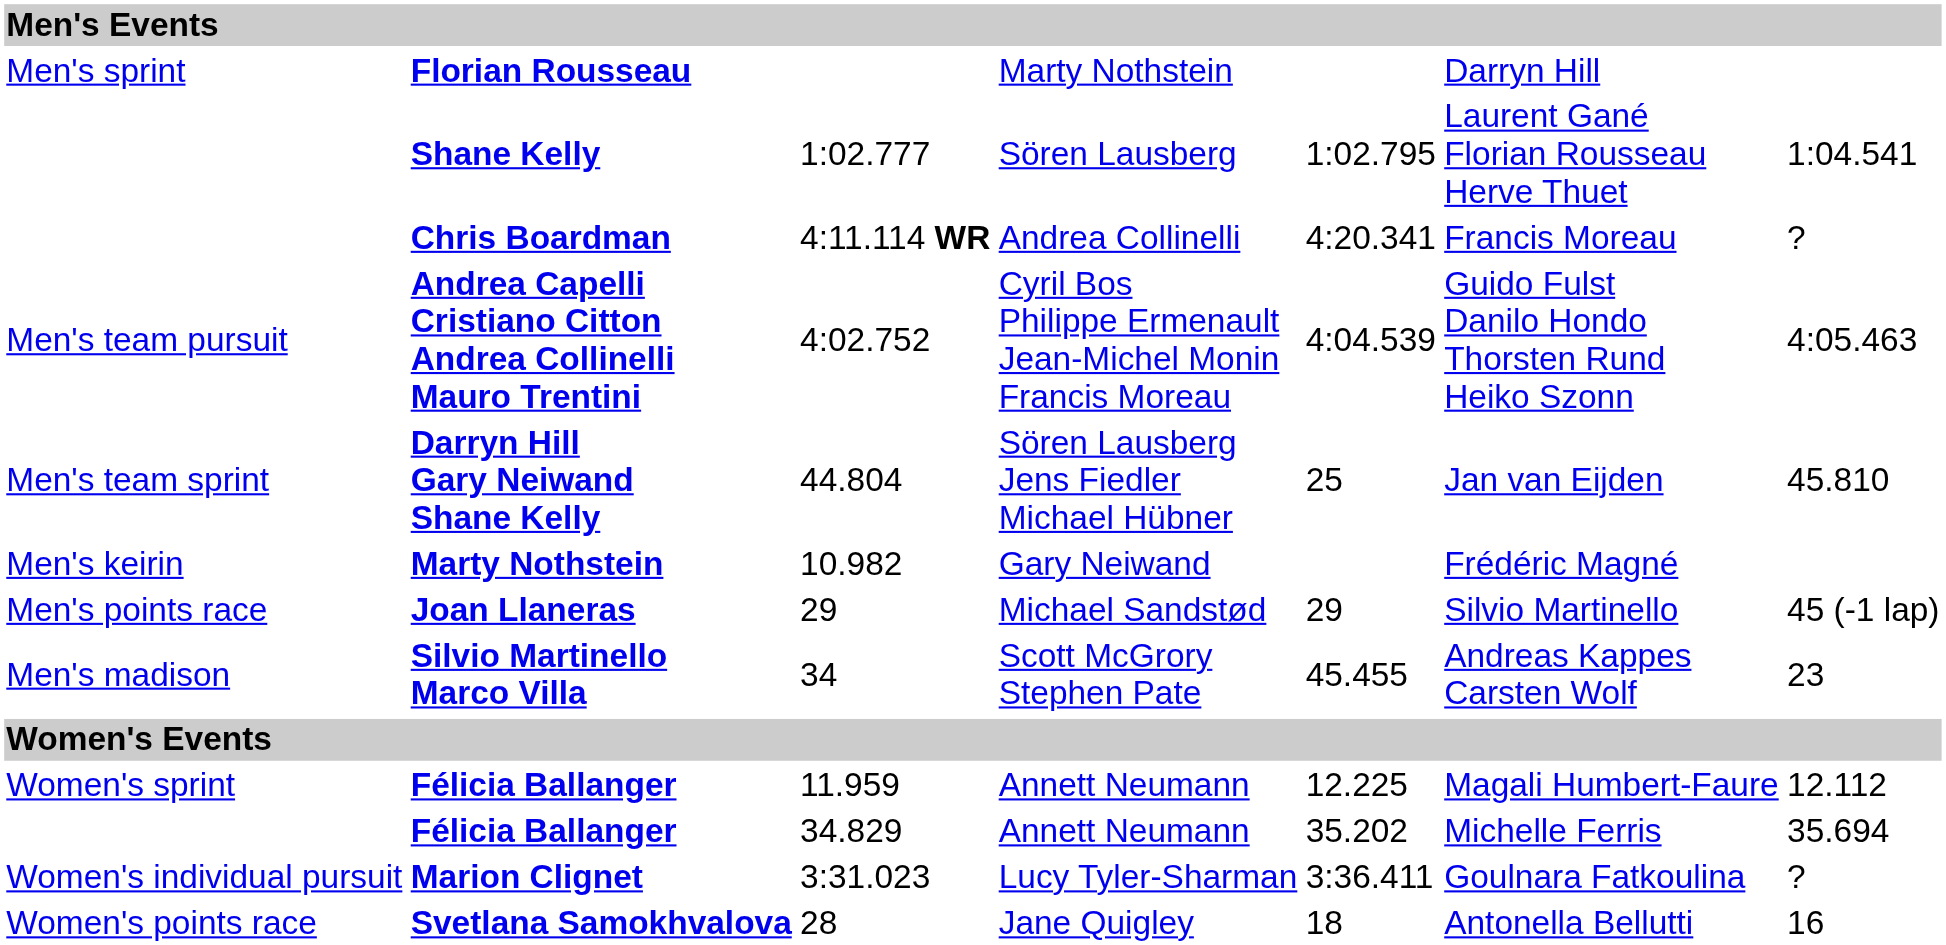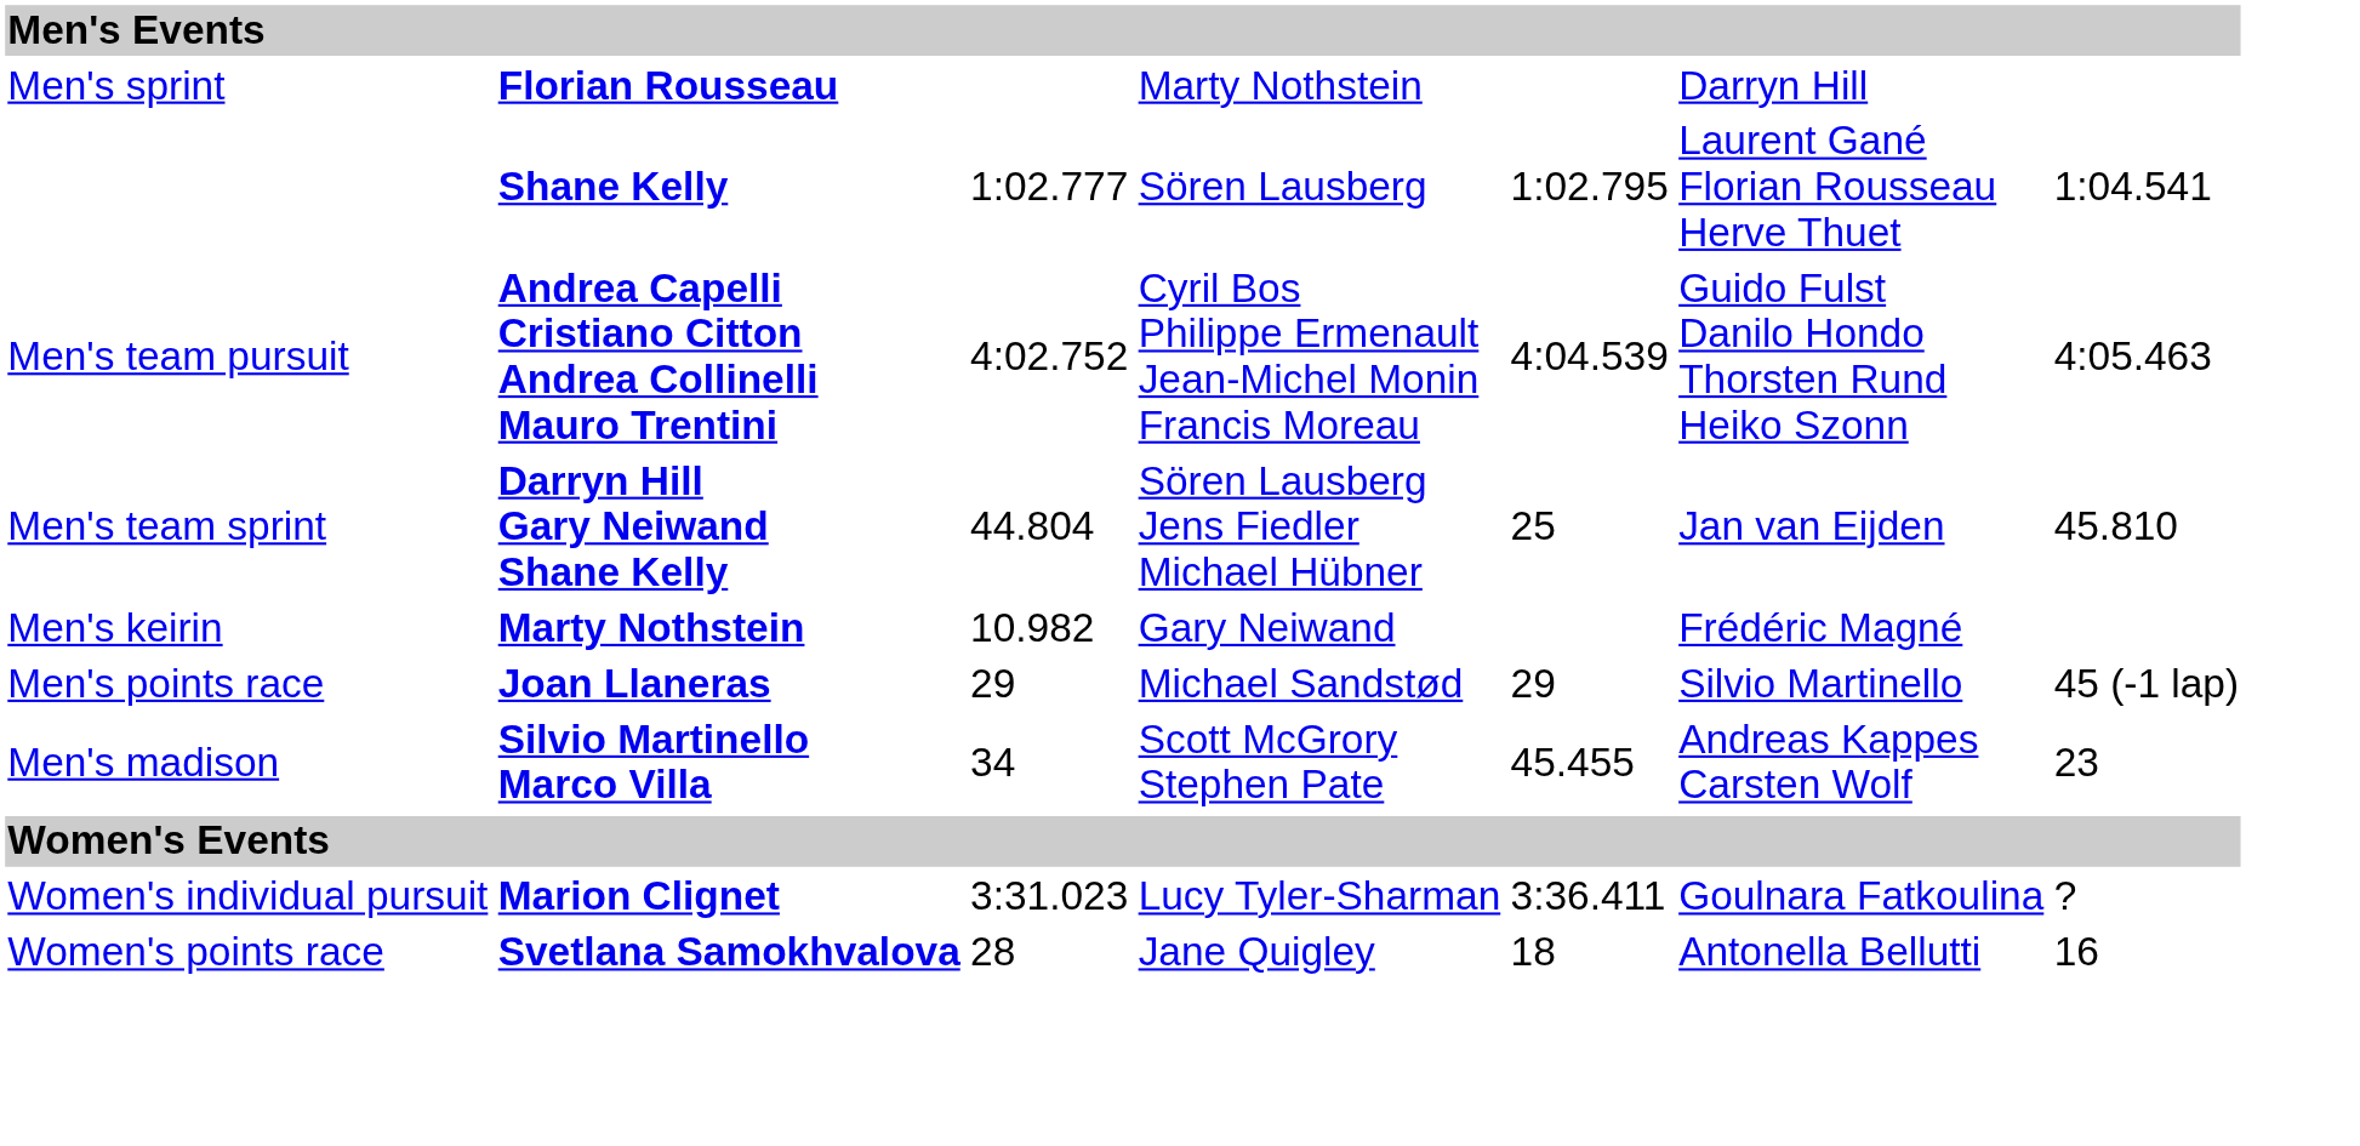- row: Chris Boardman | 4:11.114 WR | Andrea Collinelli | 4:20.341 | Francis Moreau | ?
- row: Women's sprint | Félicia Ballanger | 11.959 | Annett Neumann | 12.225 | Magali Humbert-Faure | 12.112
- row: Félicia Ballanger | 34.829 | Annett Neumann | 35.202 | Michelle Ferris | 35.694
